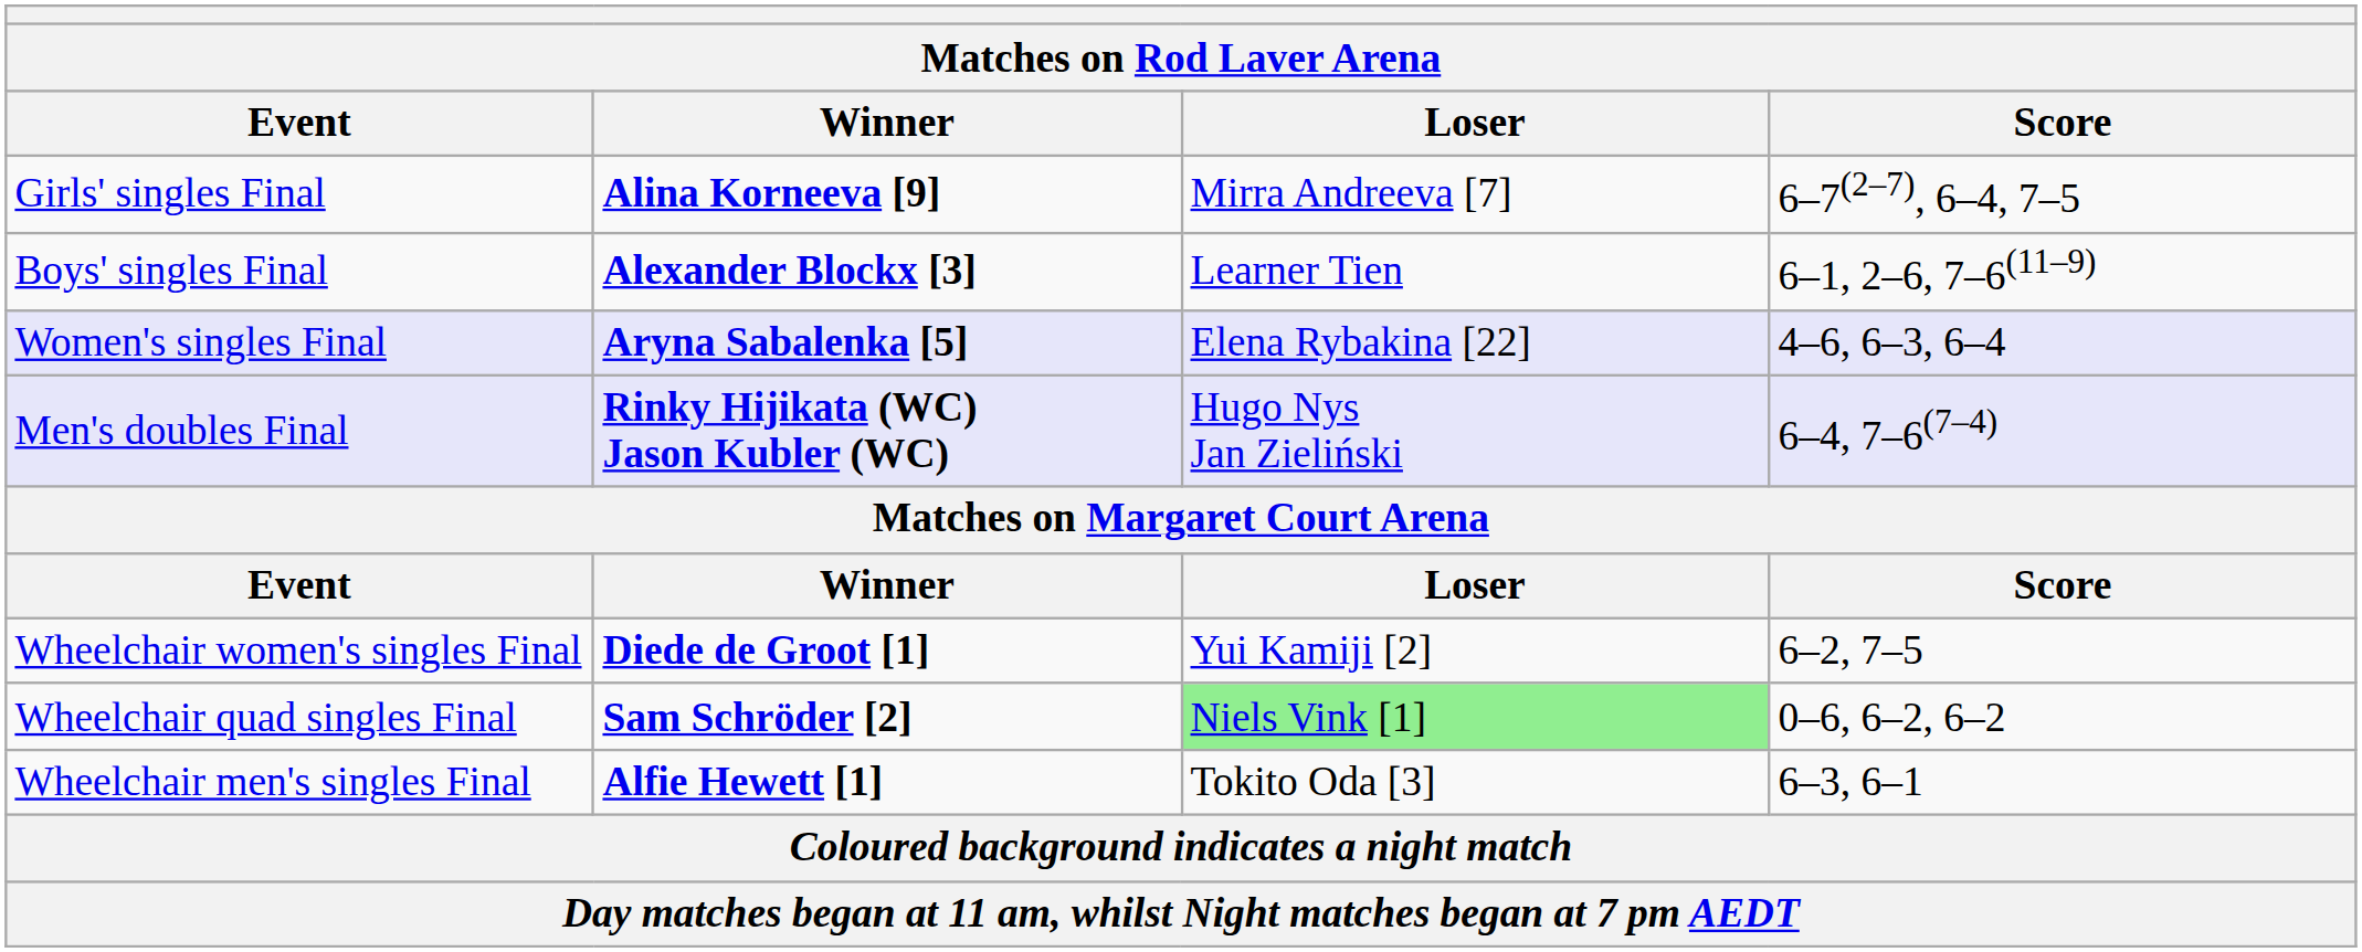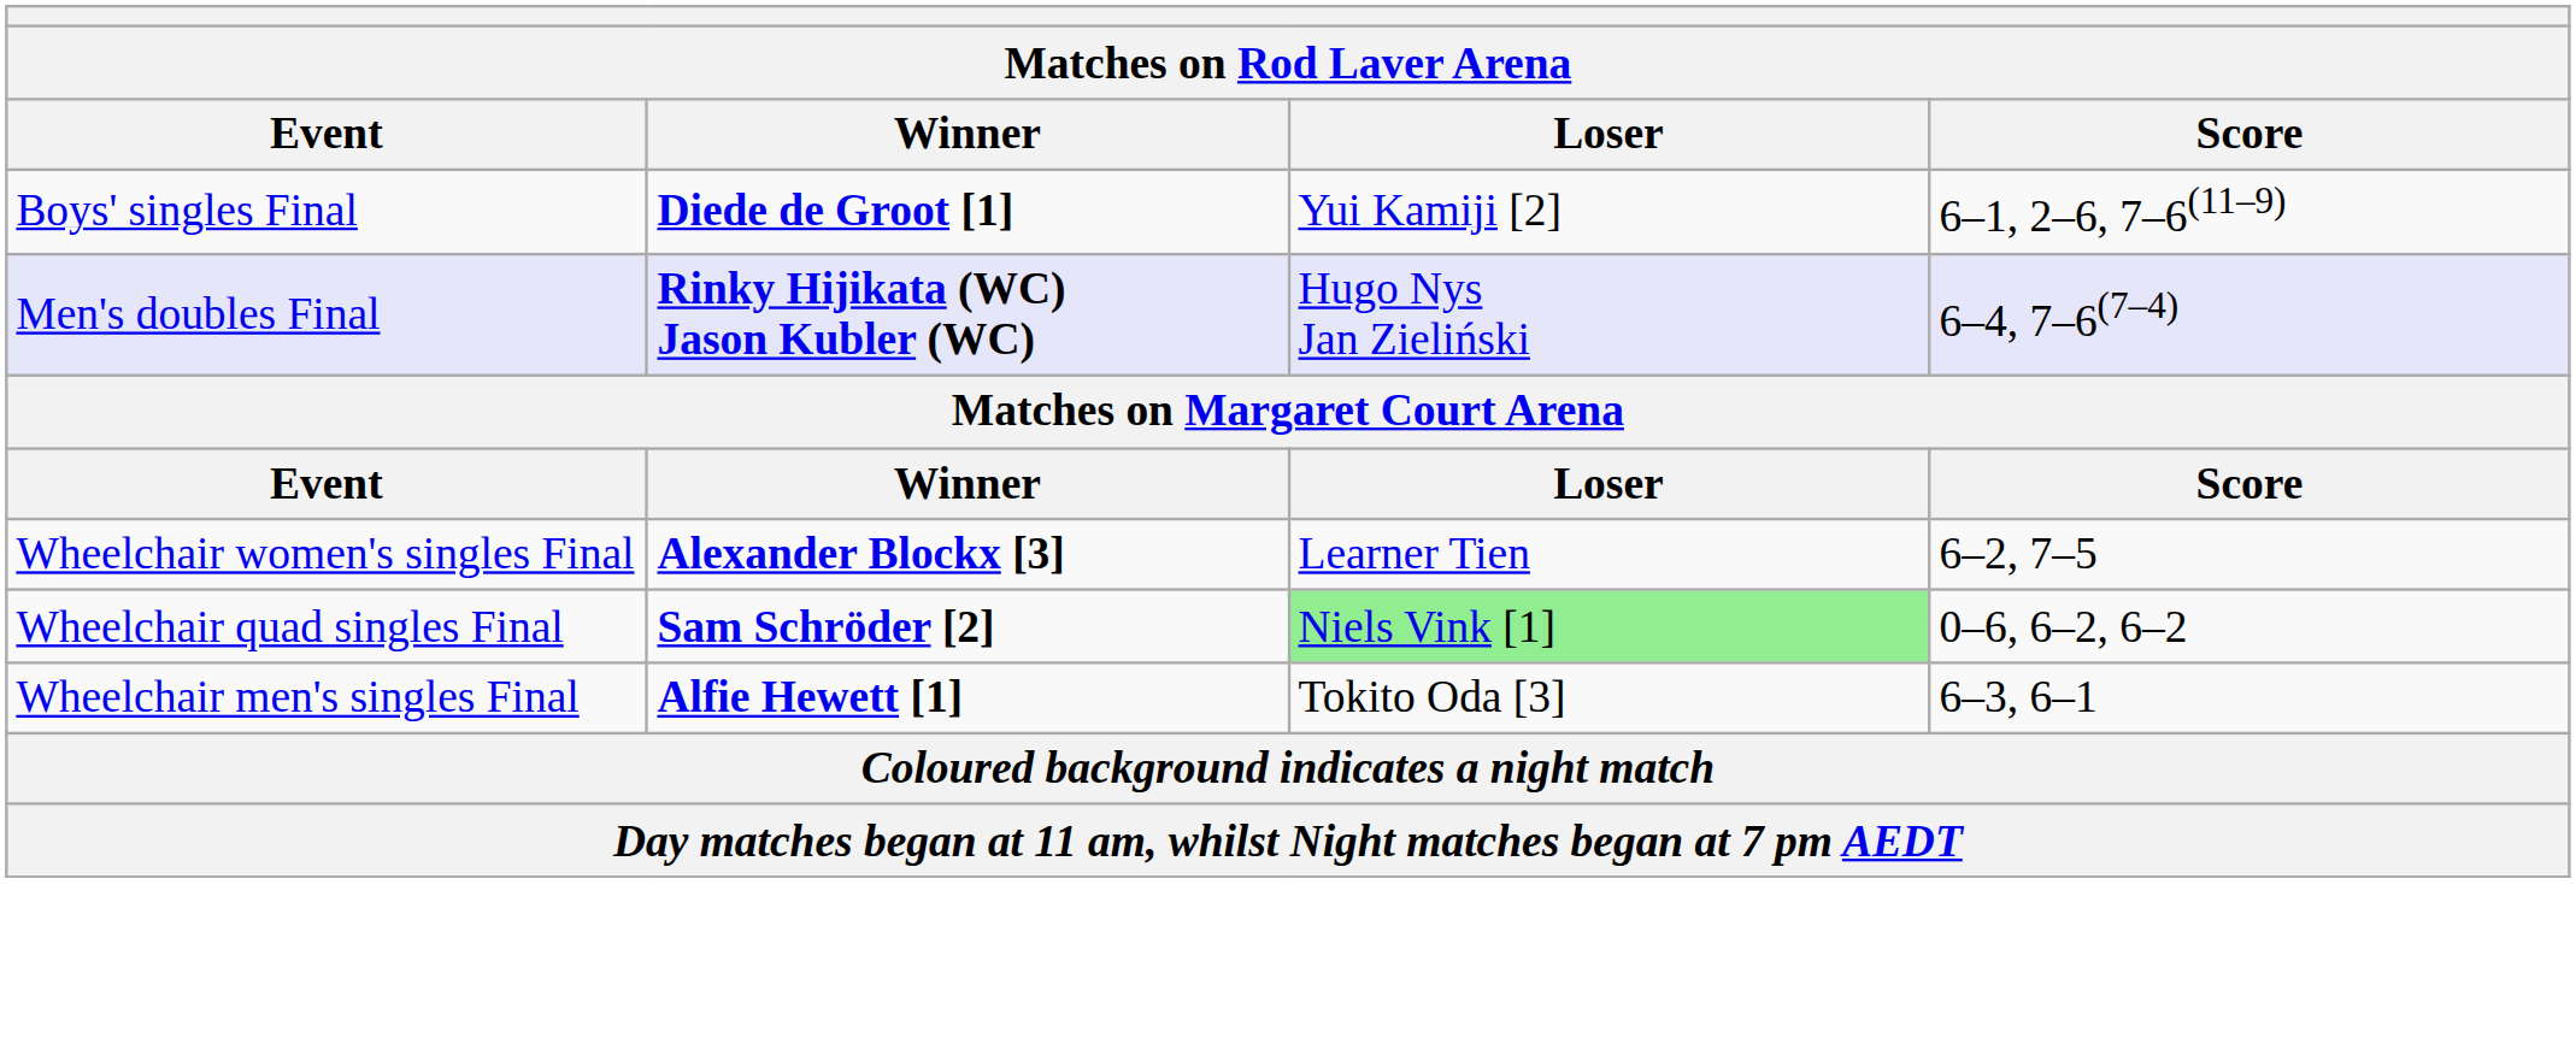- row: Girls' singles Final | Alina Korneeva [9] | Mirra Andreeva [7] | 6–7(2–7), 6–4, 7–5
Boys' singles Final | Winner: Alexander Blockx [3] -> Diede de Groot [1]
Boys' singles Final | Loser: Learner Tien -> Yui Kamiji [2]
- row: Women's singles Final | Aryna Sabalenka [5] | Elena Rybakina [22] | 4–6, 6–3, 6–4
Wheelchair women's singles Final | Winner: Diede de Groot [1] -> Alexander Blockx [3]
Wheelchair women's singles Final | Loser: Yui Kamiji [2] -> Learner Tien
